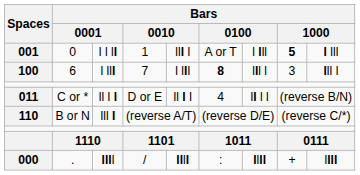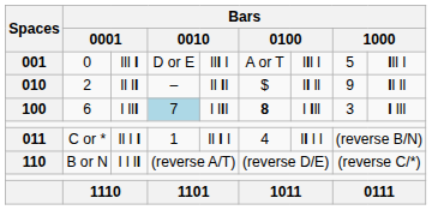001 | column 3: l l ll -> lll l
001 | column 4: 1 -> D or E
001 | column 7: l lll -> lll l
001 | column 8: bold -> normal
001 | column 9: l lll -> lll l
+ row: 010 | 2 | ll ll | – | ll ll | $ | ll ll | 9 | ll ll
100 | column 4: no background -> lightblue background
100 | column 7: lll l -> l lll
100 | column 9: lll l -> l lll
011 | column 4: D or E -> 1
110 | column 3: lll l -> l l ll
- row: 000 | . | llll | / | llll | : | llll | + | llll
